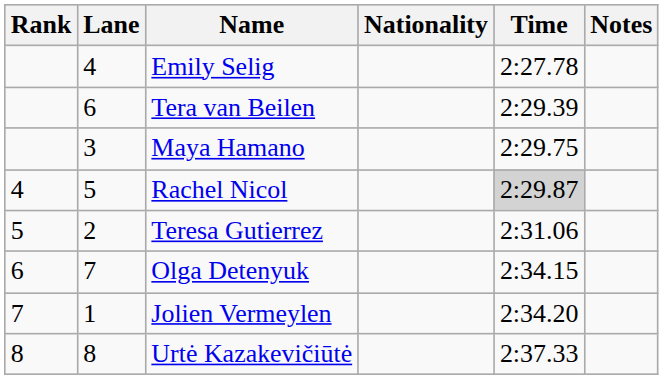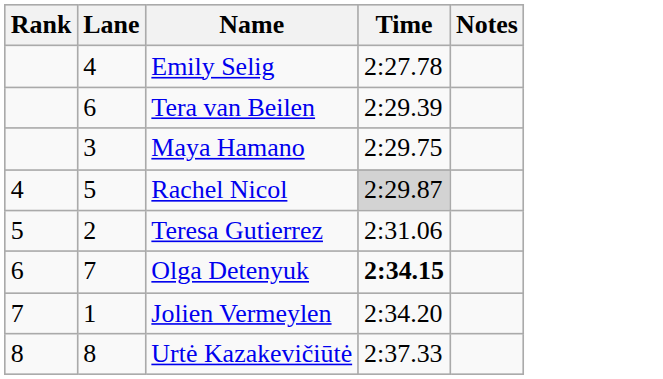- column: Nationality
Olga Detenyuk | Time: normal -> bold
